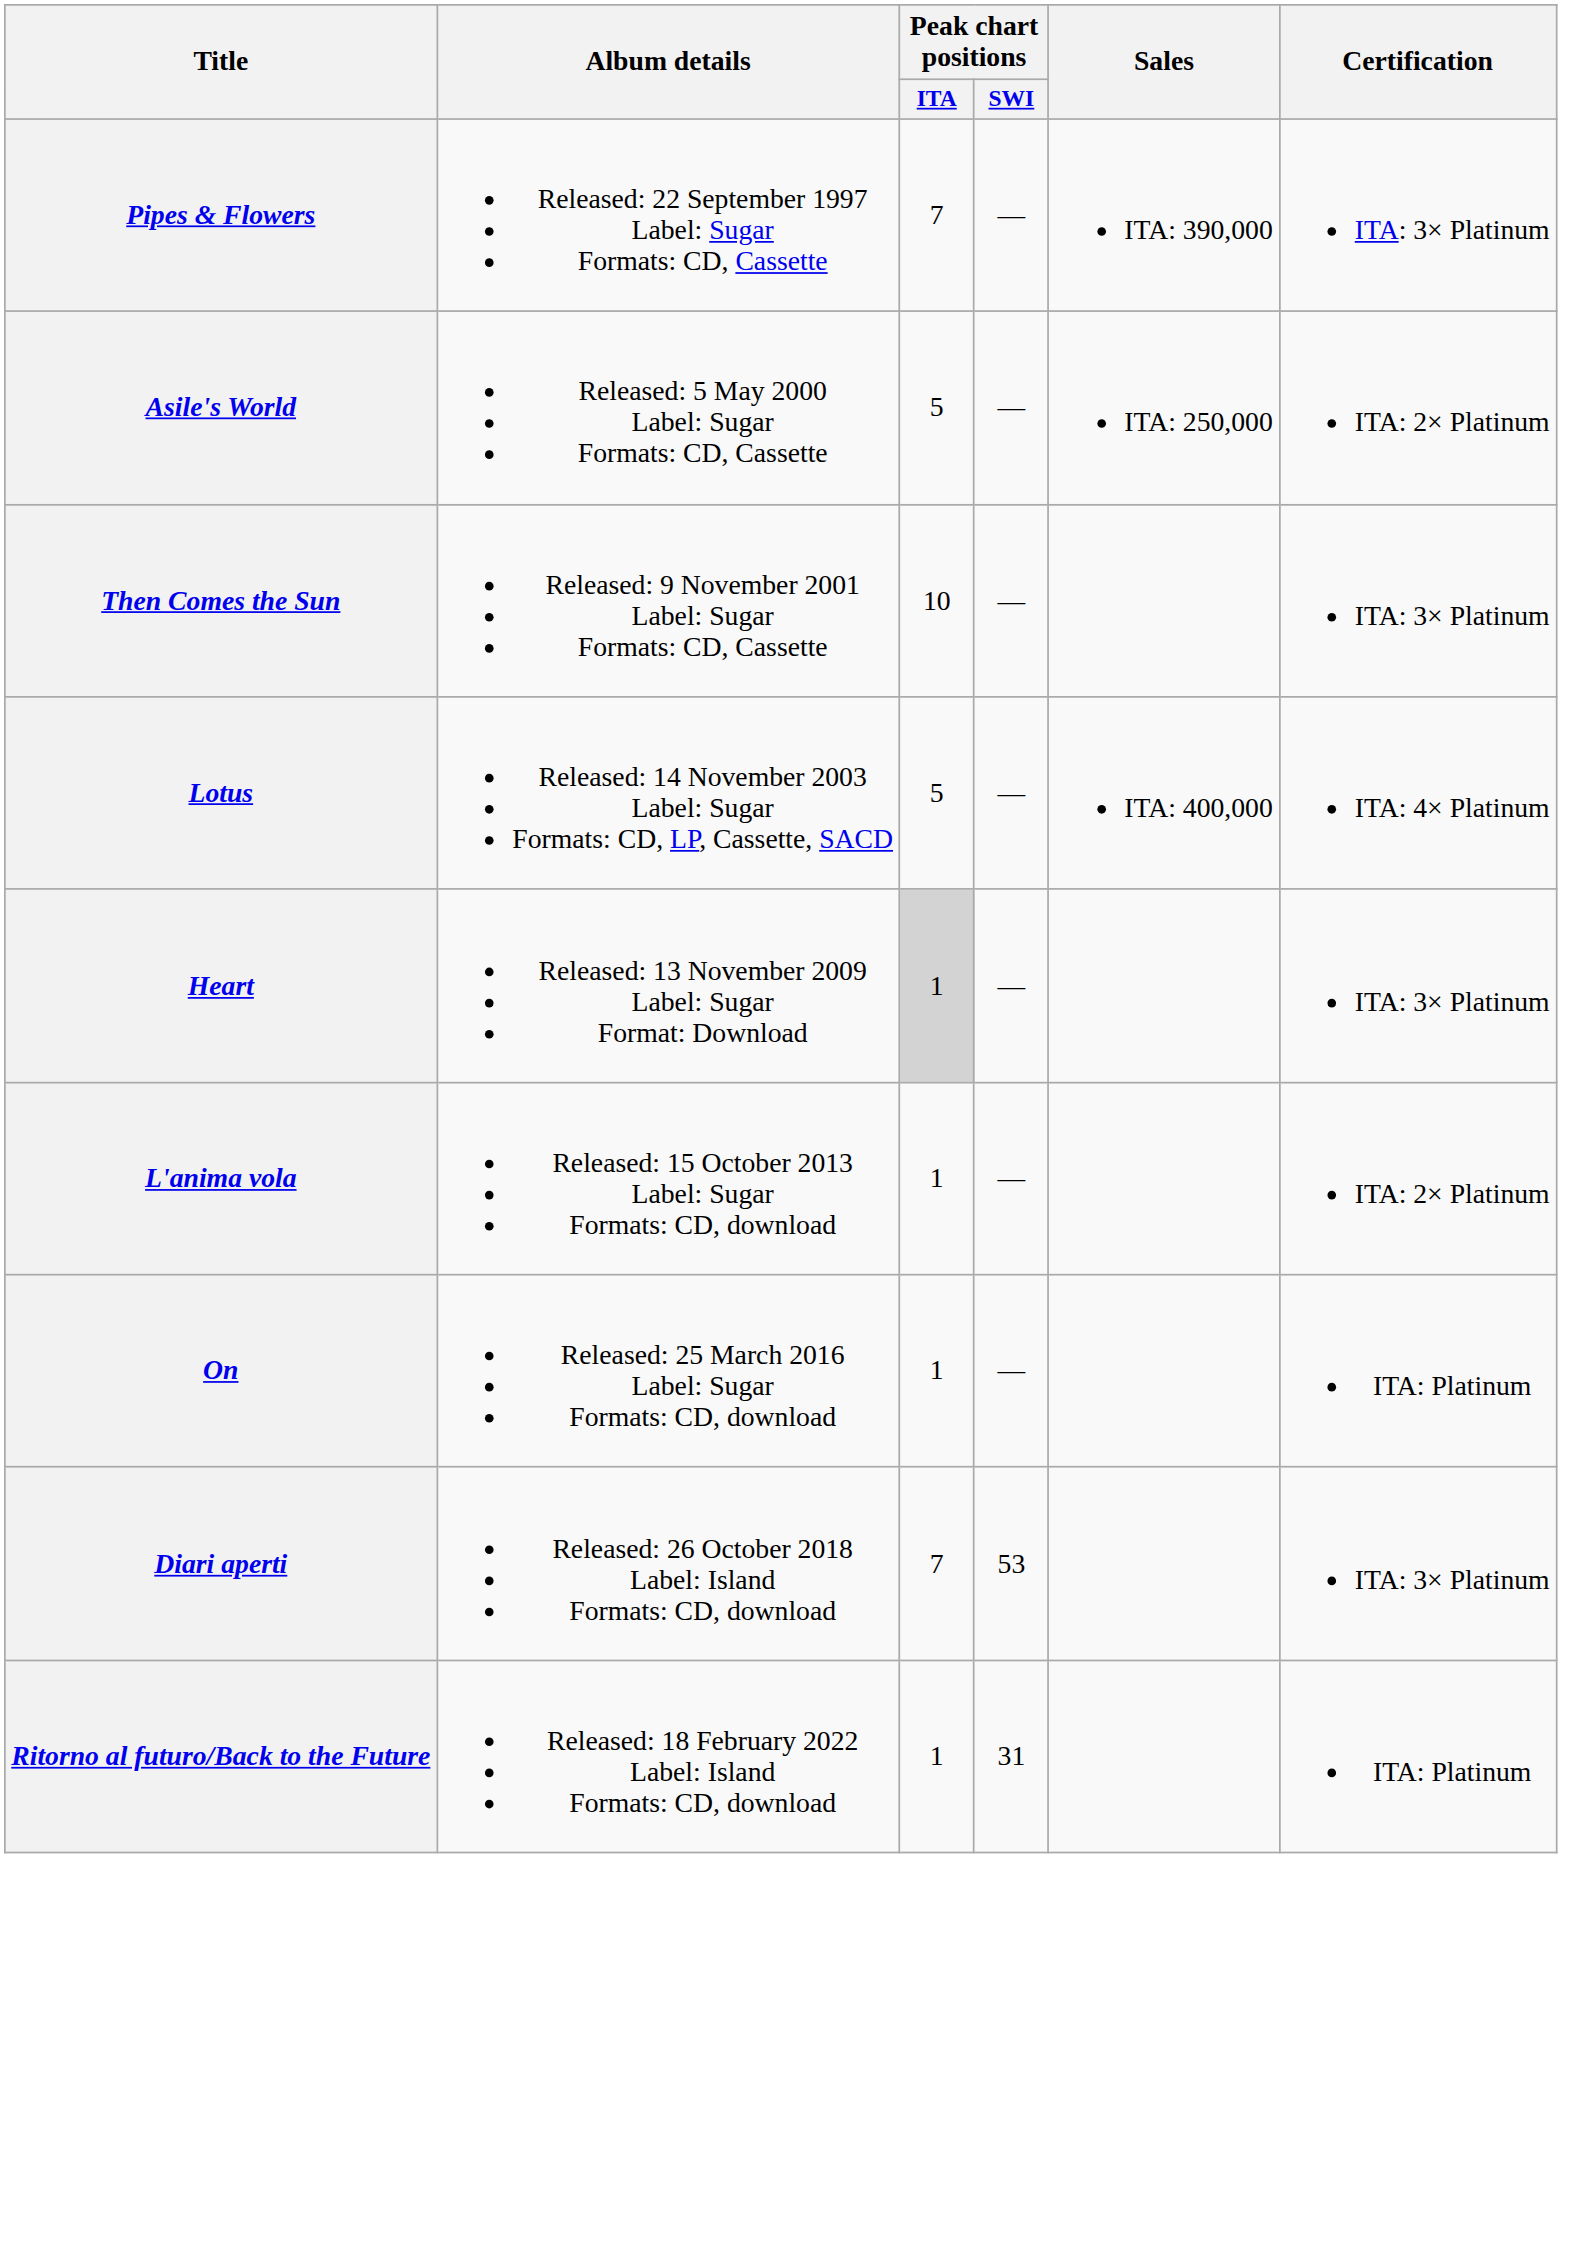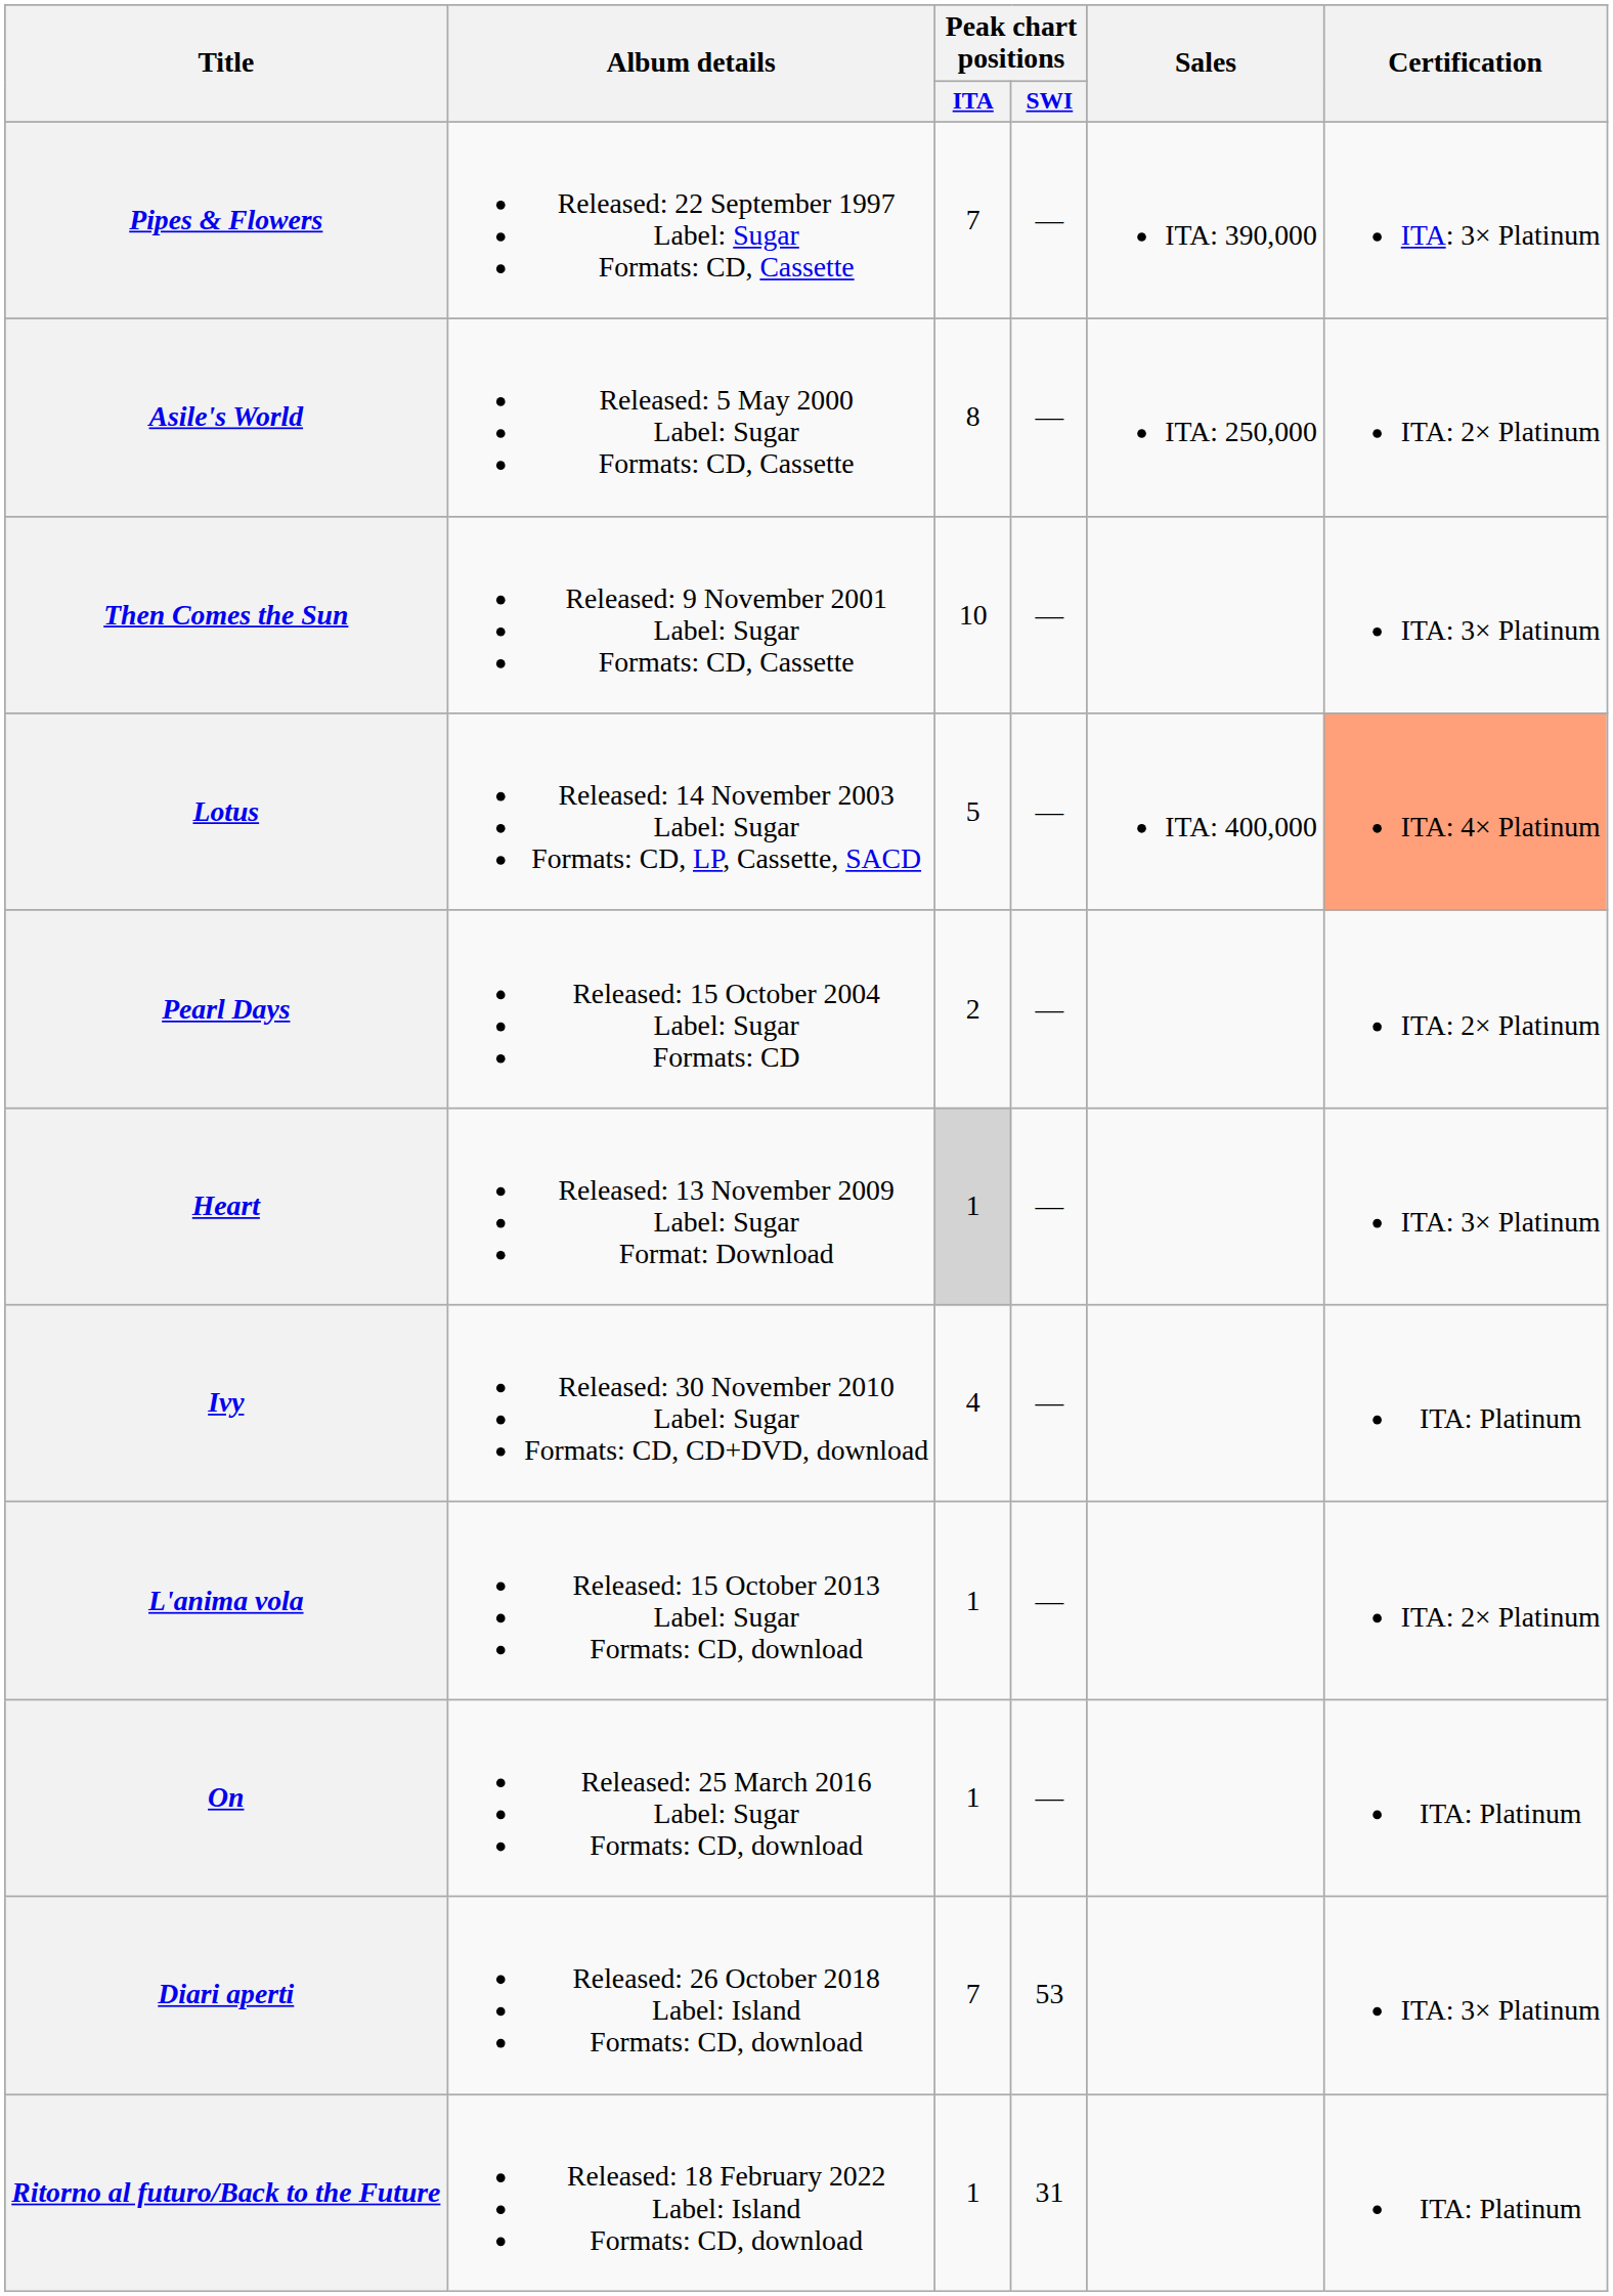Asile's World | Peak chart positions / ITA: 5 -> 8
Lotus | Certification: no background -> lightsalmon background
+ row: Pearl Days | Released: 15 October 2004 Label: Sugar Formats: CD | 2 | — | ITA: 2× Platinum
+ row: Ivy | Released: 30 November 2010 Label: Sugar Formats: CD, CD+DVD, download | 4 | — | ITA: Platinum
